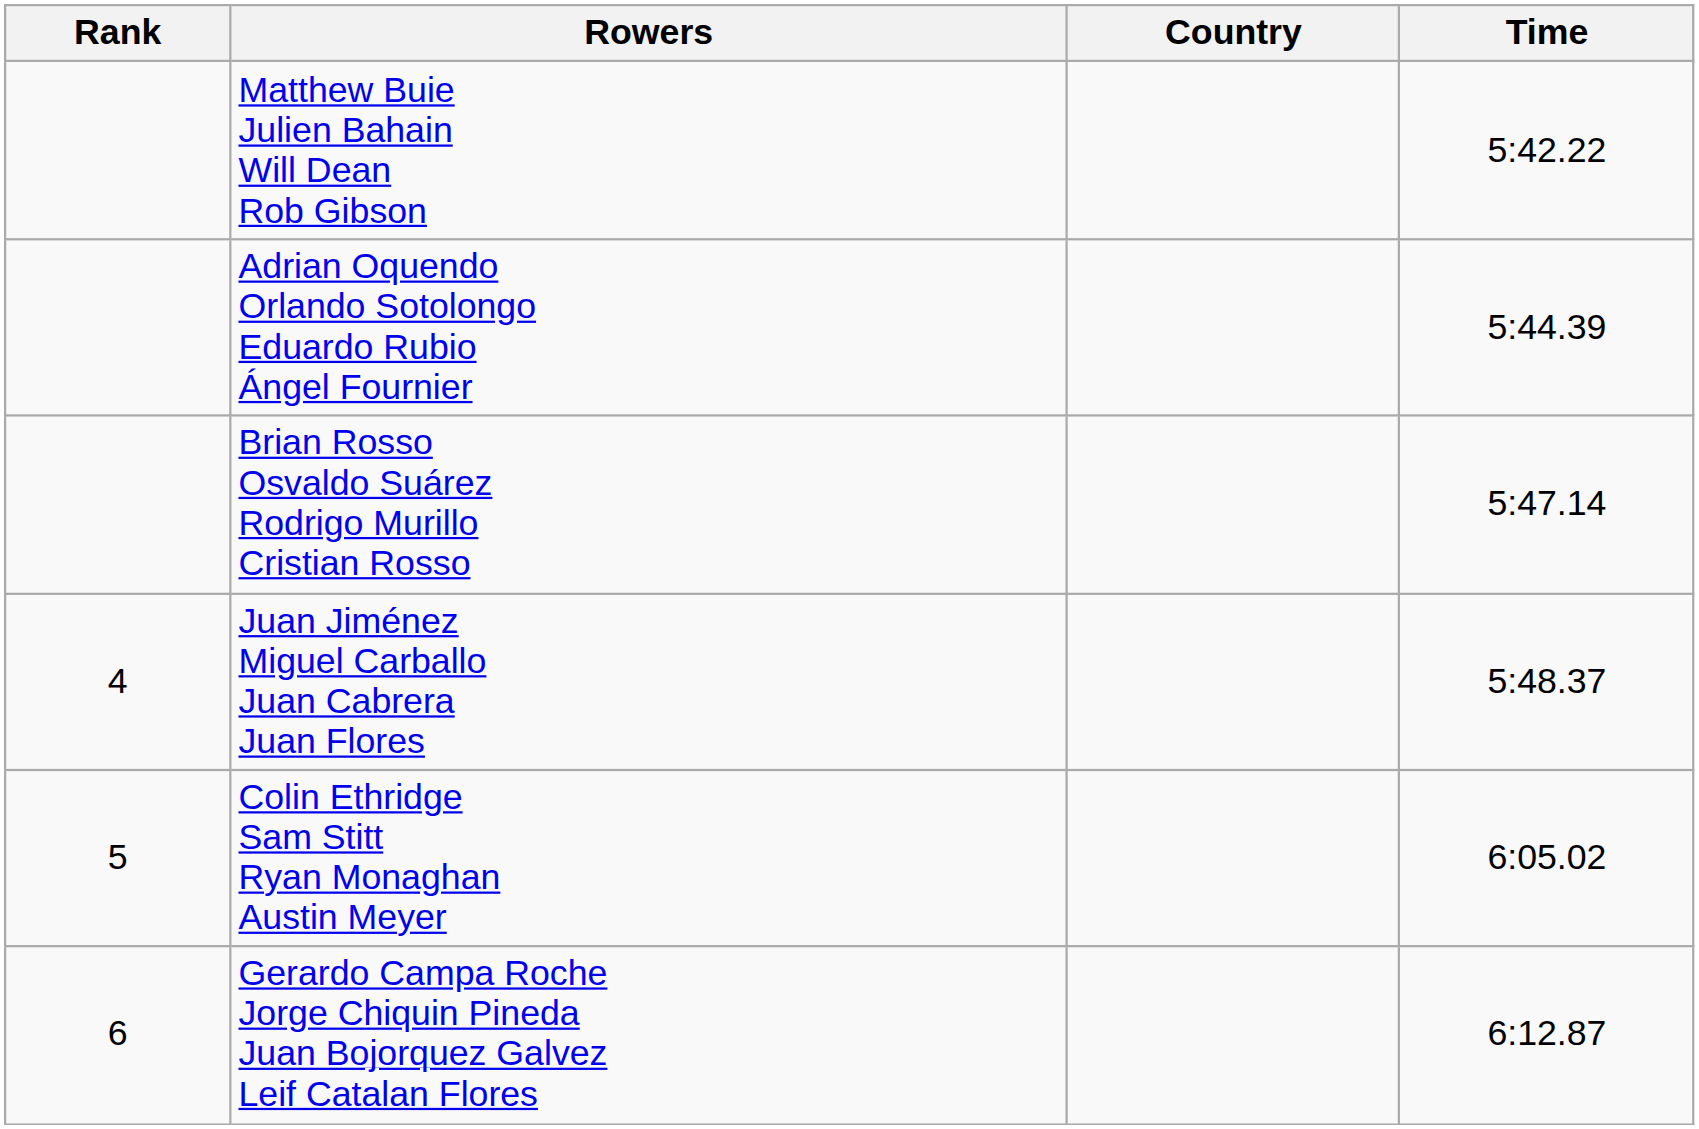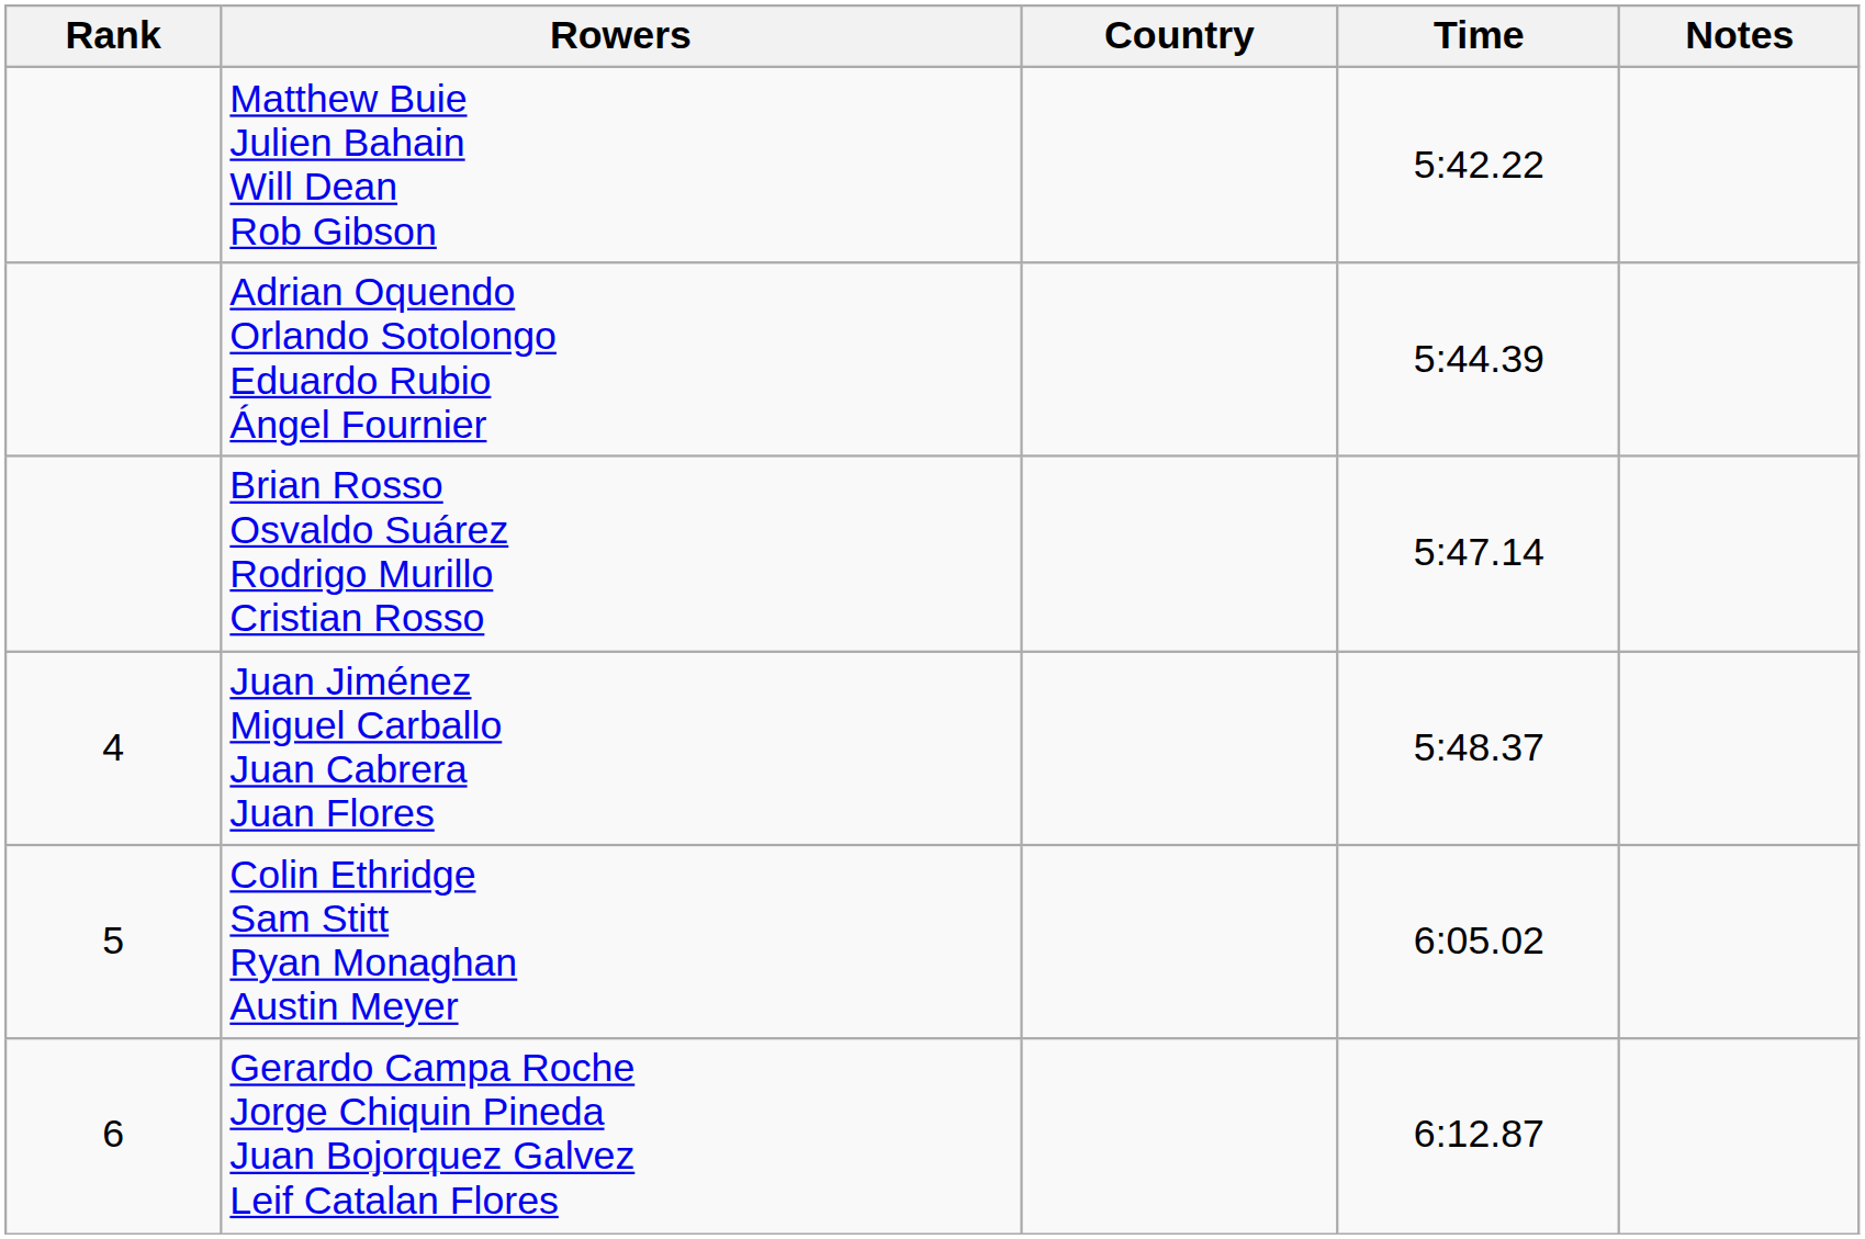+ column: Notes
